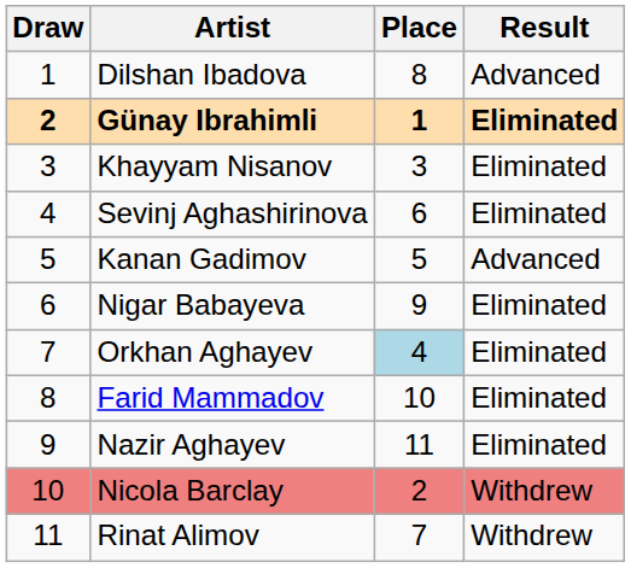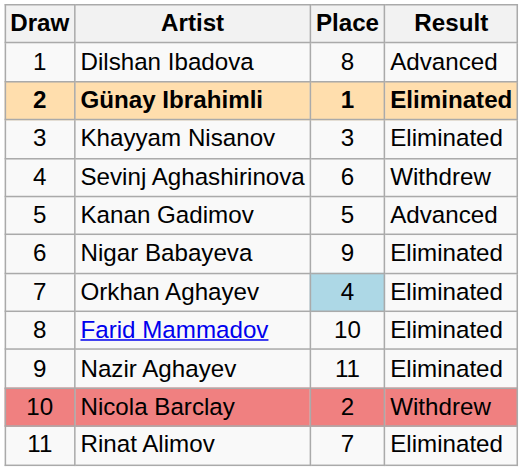Sevinj Aghashirinova | Result: Eliminated -> Withdrew
Rinat Alimov | Result: Withdrew -> Eliminated
